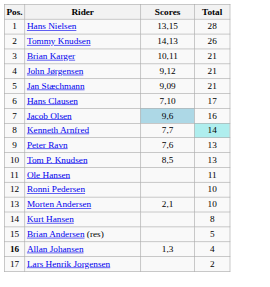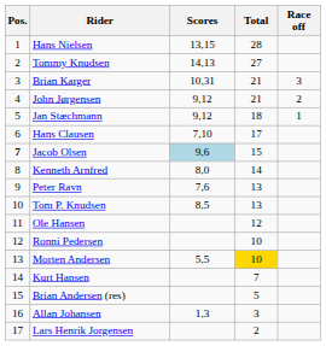+ column: Race off | 3 | 2 | 1
Tommy Knudsen | Total: 26 -> 27
Brian Karger | Scores: 10,11 -> 10,31
Jan Stæchmann | Scores: 9,09 -> 9,12
Jan Stæchmann | Total: 21 -> 18
Jacob Olsen | Pos.: normal -> bold
Jacob Olsen | Total: 16 -> 15
Kenneth Arnfred | Scores: 7,7 -> 8,0
Kenneth Arnfred | Total: paleturquoise background -> no background
Ole Hansen | Total: 11 -> 12
Morten Andersen | Scores: 2,1 -> 5,5
Morten Andersen | Total: no background -> gold background
Kurt Hansen | Total: 8 -> 7
Allan Johansen | Pos.: bold -> normal
Allan Johansen | Total: 4 -> 3
